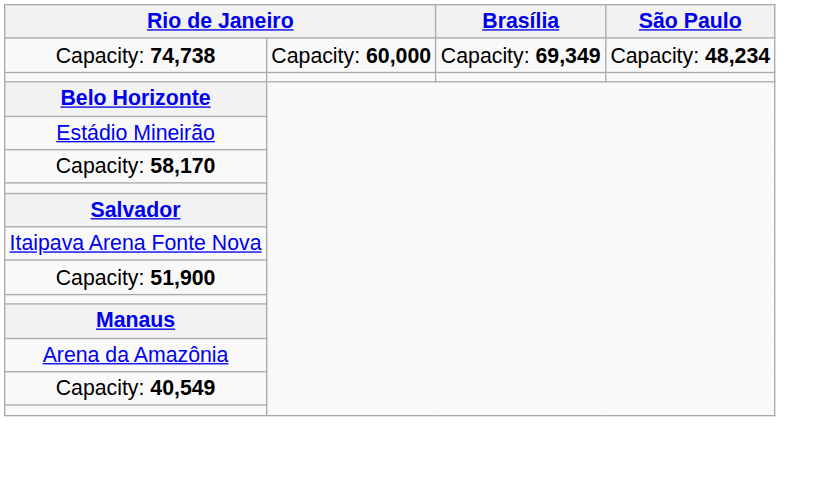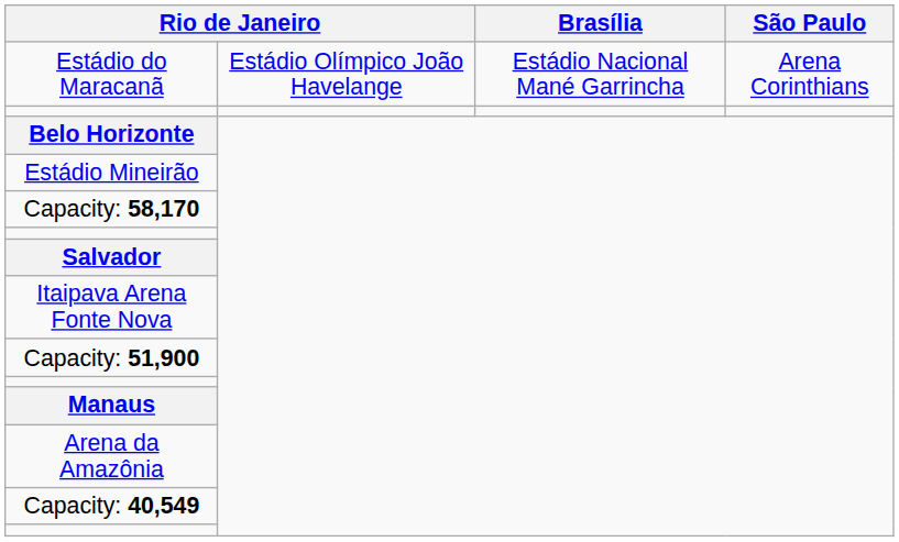+ row: Estádio do Maracanã | Estádio Olímpico João Havelange | Estádio Nacional Mané Garrincha | Arena Corinthians
- row: Capacity: 74,738 | Capacity: 60,000 | Capacity: 69,349 | Capacity: 48,234
